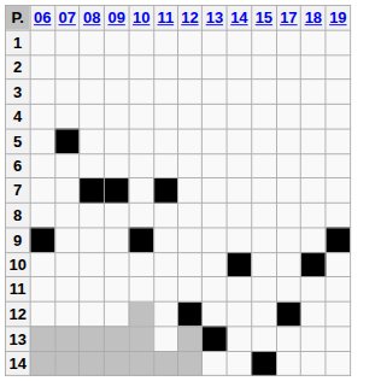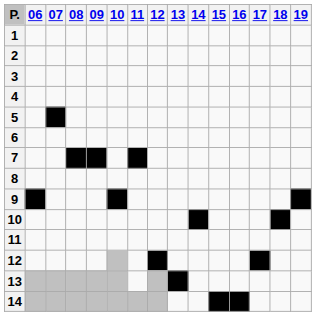+ column: 16 | 14
